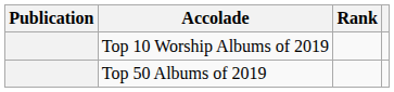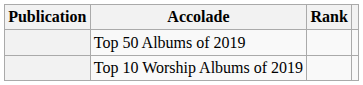rows swapped: Top 50 Albums of 2019 <-> Top 10 Worship Albums of 2019
